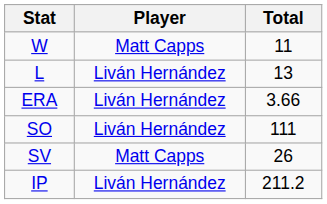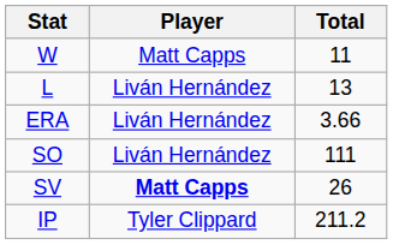SV | Player: normal -> bold
IP | Player: Liván Hernández -> Tyler Clippard
